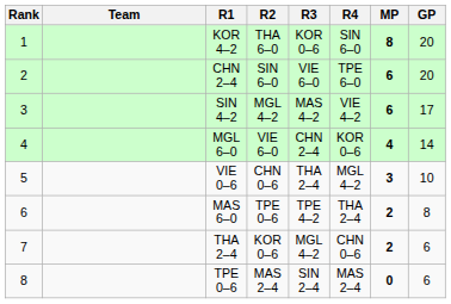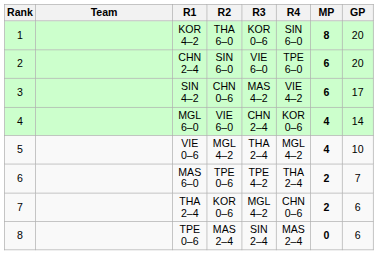SIN 4–2 | R2: MGL 4–2 -> CHN 0–6
VIE 0–6 | R2: CHN 0–6 -> MGL 4–2
VIE 0–6 | MP: 3 -> 4
MAS 6–0 | GP: 8 -> 7
